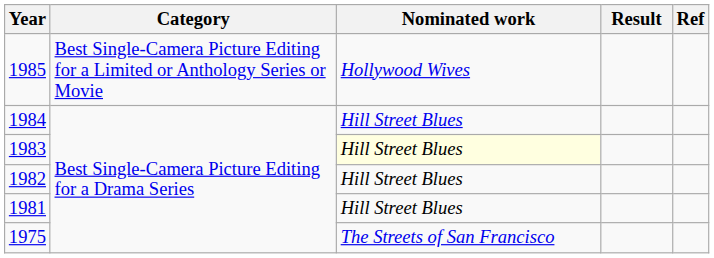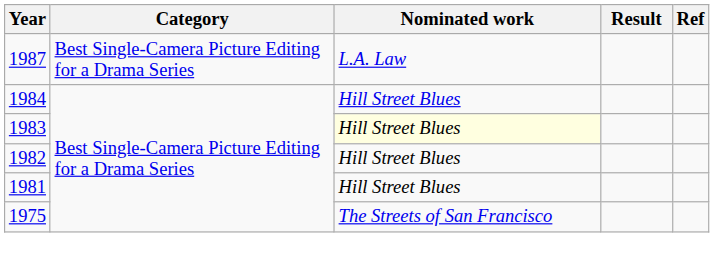+ row: 1987 | Best Single-Camera Picture Editing for a Drama Series | L.A. Law
- row: 1985 | Best Single-Camera Picture Editing for a Limited or Anthology Series or Movie | Hollywood Wives
